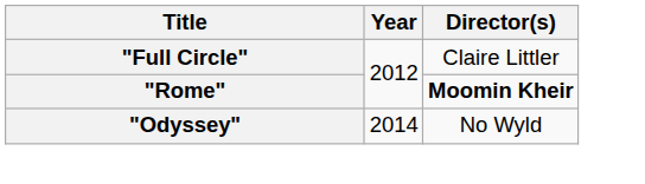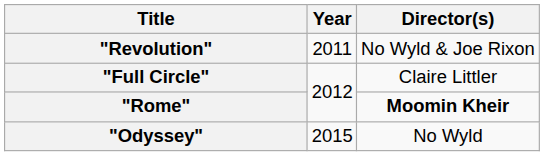+ row: "Revolution" | 2011 | No Wyld & Joe Rixon
"Odyssey" | Year: 2014 -> 2015
